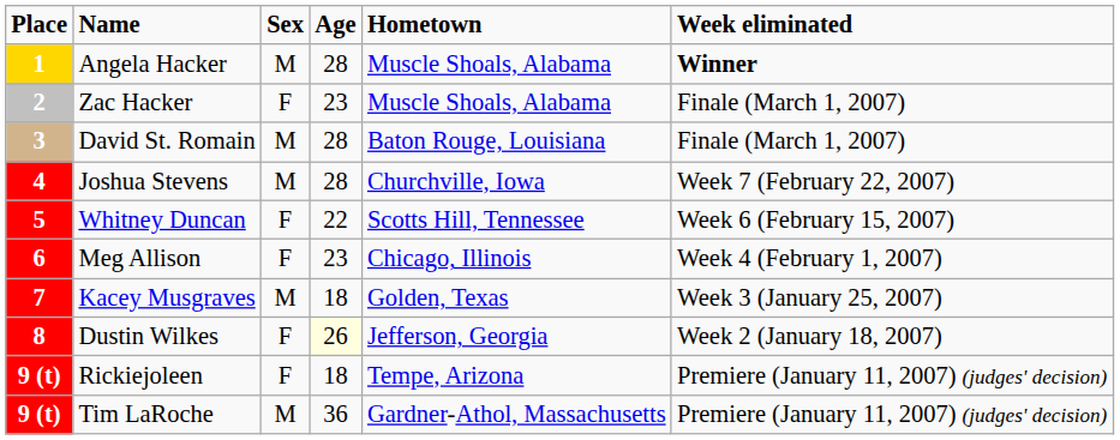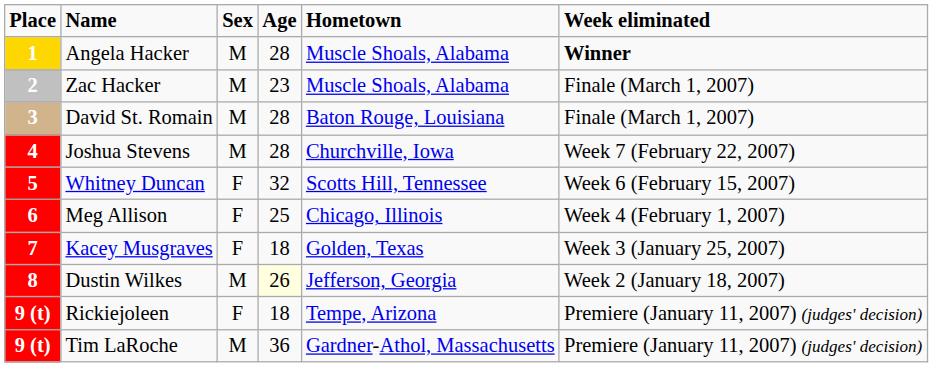Zac Hacker | Sex: F -> M
Whitney Duncan | Age: 22 -> 32
Meg Allison | Age: 23 -> 25
Kacey Musgraves | Sex: M -> F
Dustin Wilkes | Sex: F -> M
